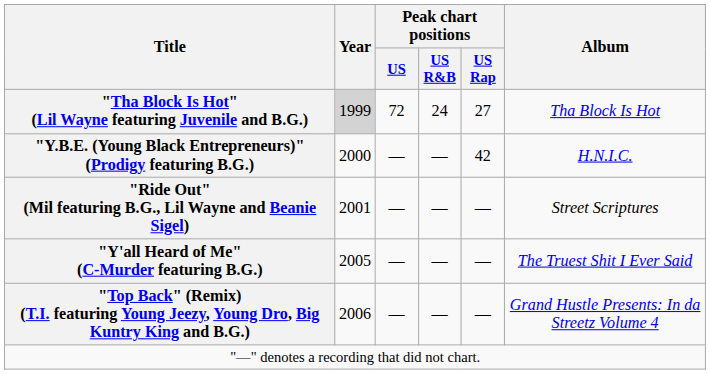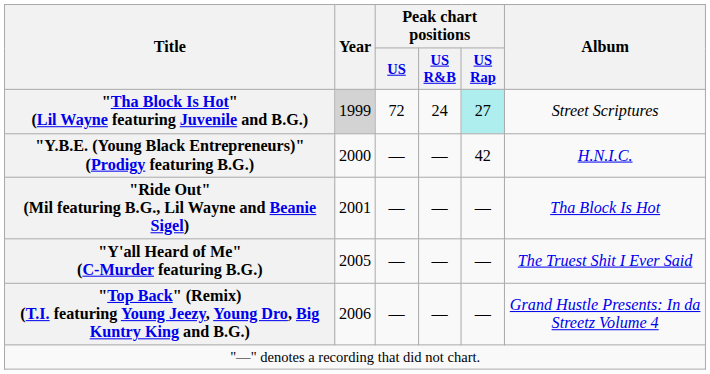"Tha Block Is Hot" (Lil Wayne featuring Juvenile and B.G.) | Peak chart positions / US Rap: no background -> paleturquoise background
"Tha Block Is Hot" (Lil Wayne featuring Juvenile and B.G.) | Album: Tha Block Is Hot -> Street Scriptures
"Ride Out" (Mil featuring B.G., Lil Wayne and Beanie Sigel) | Album: Street Scriptures -> Tha Block Is Hot
